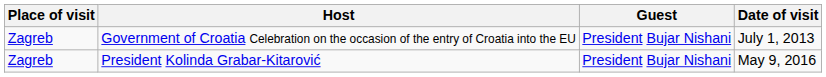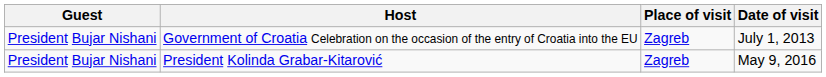columns swapped: Guest <-> Place of visit
